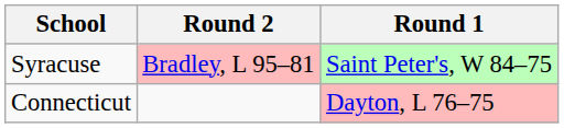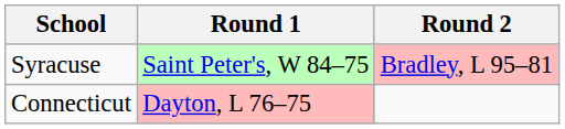columns swapped: Round 1 <-> Round 2
